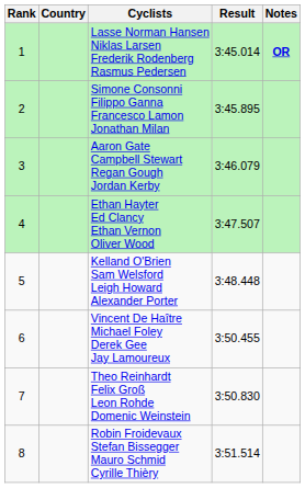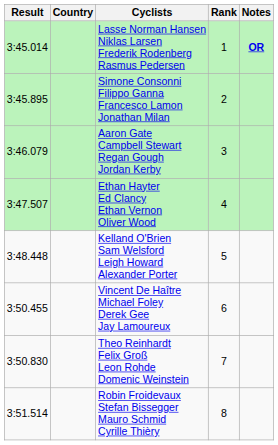columns swapped: Rank <-> Result
